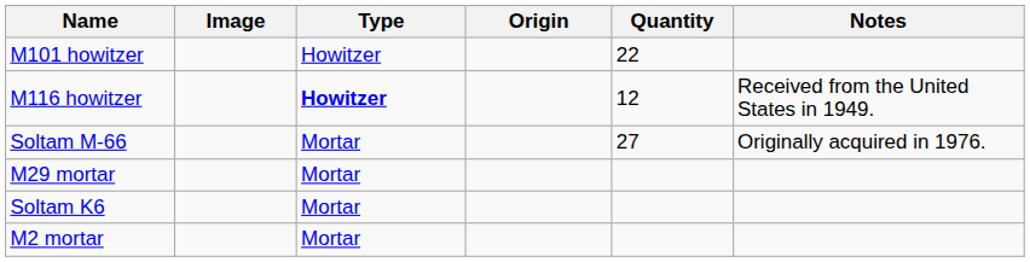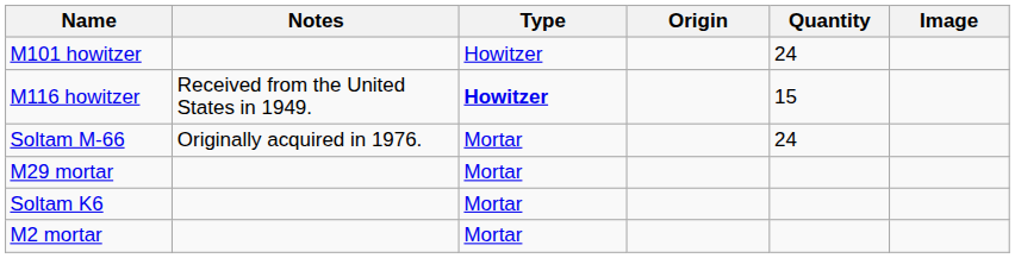columns swapped: Image <-> Notes
M101 howitzer | Quantity: 22 -> 24
M116 howitzer | Quantity: 12 -> 15
Soltam M-66 | Quantity: 27 -> 24
